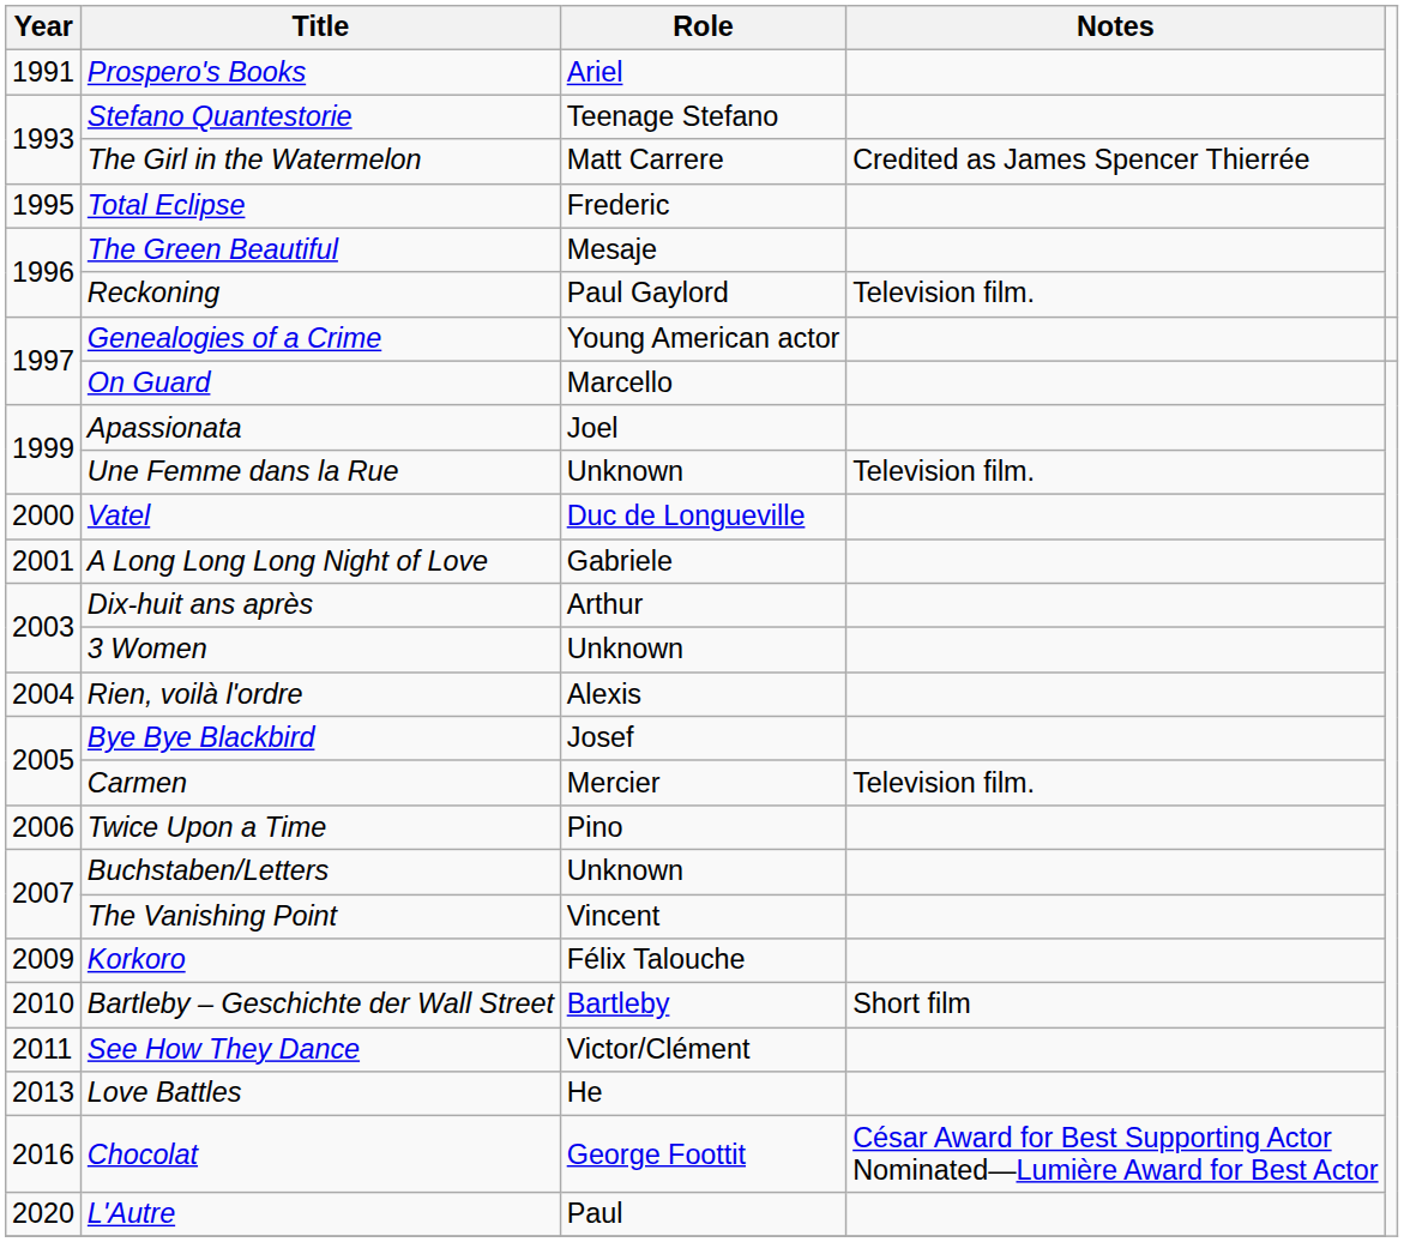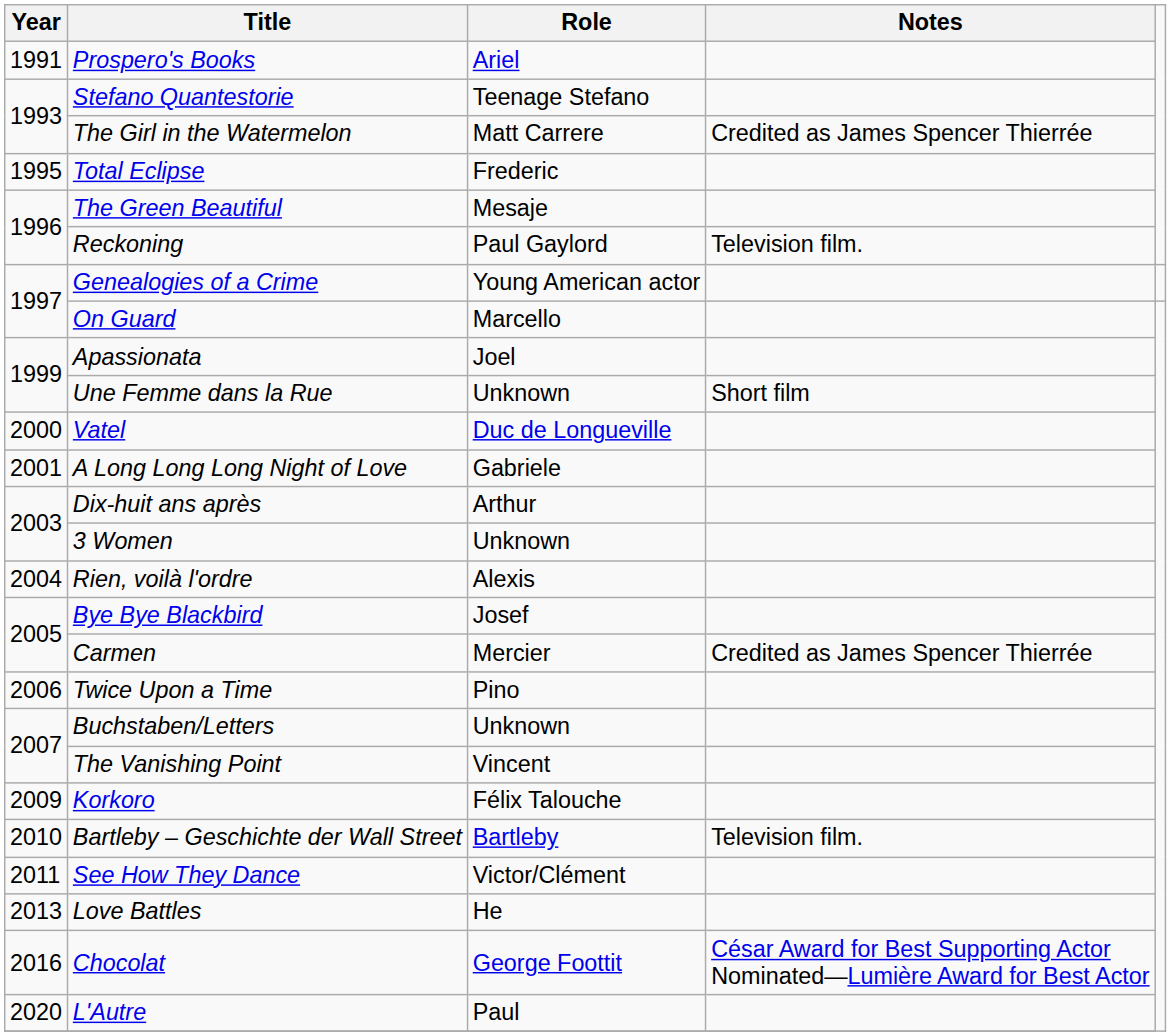Une Femme dans la Rue | Notes: Television film. -> Short film
Carmen | Notes: Television film. -> Credited as James Spencer Thierrée
Bartleby – Geschichte der Wall Street | Notes: Short film -> Television film.
